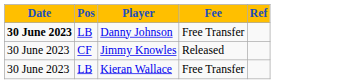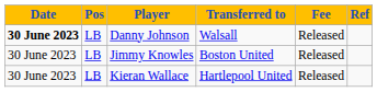+ column: Transferred to | Walsall | Boston United | Hartlepool United
Danny Johnson | Fee: Free Transfer -> Released
Jimmy Knowles | Pos: CF -> LB
Kieran Wallace | Fee: Free Transfer -> Released
